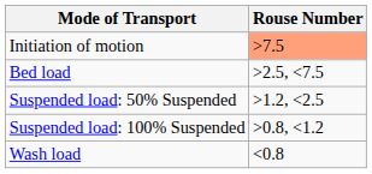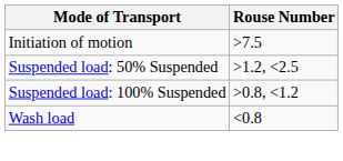Initiation of motion | Rouse Number: lightsalmon background -> no background
- row: Bed load | >2.5, <7.5
